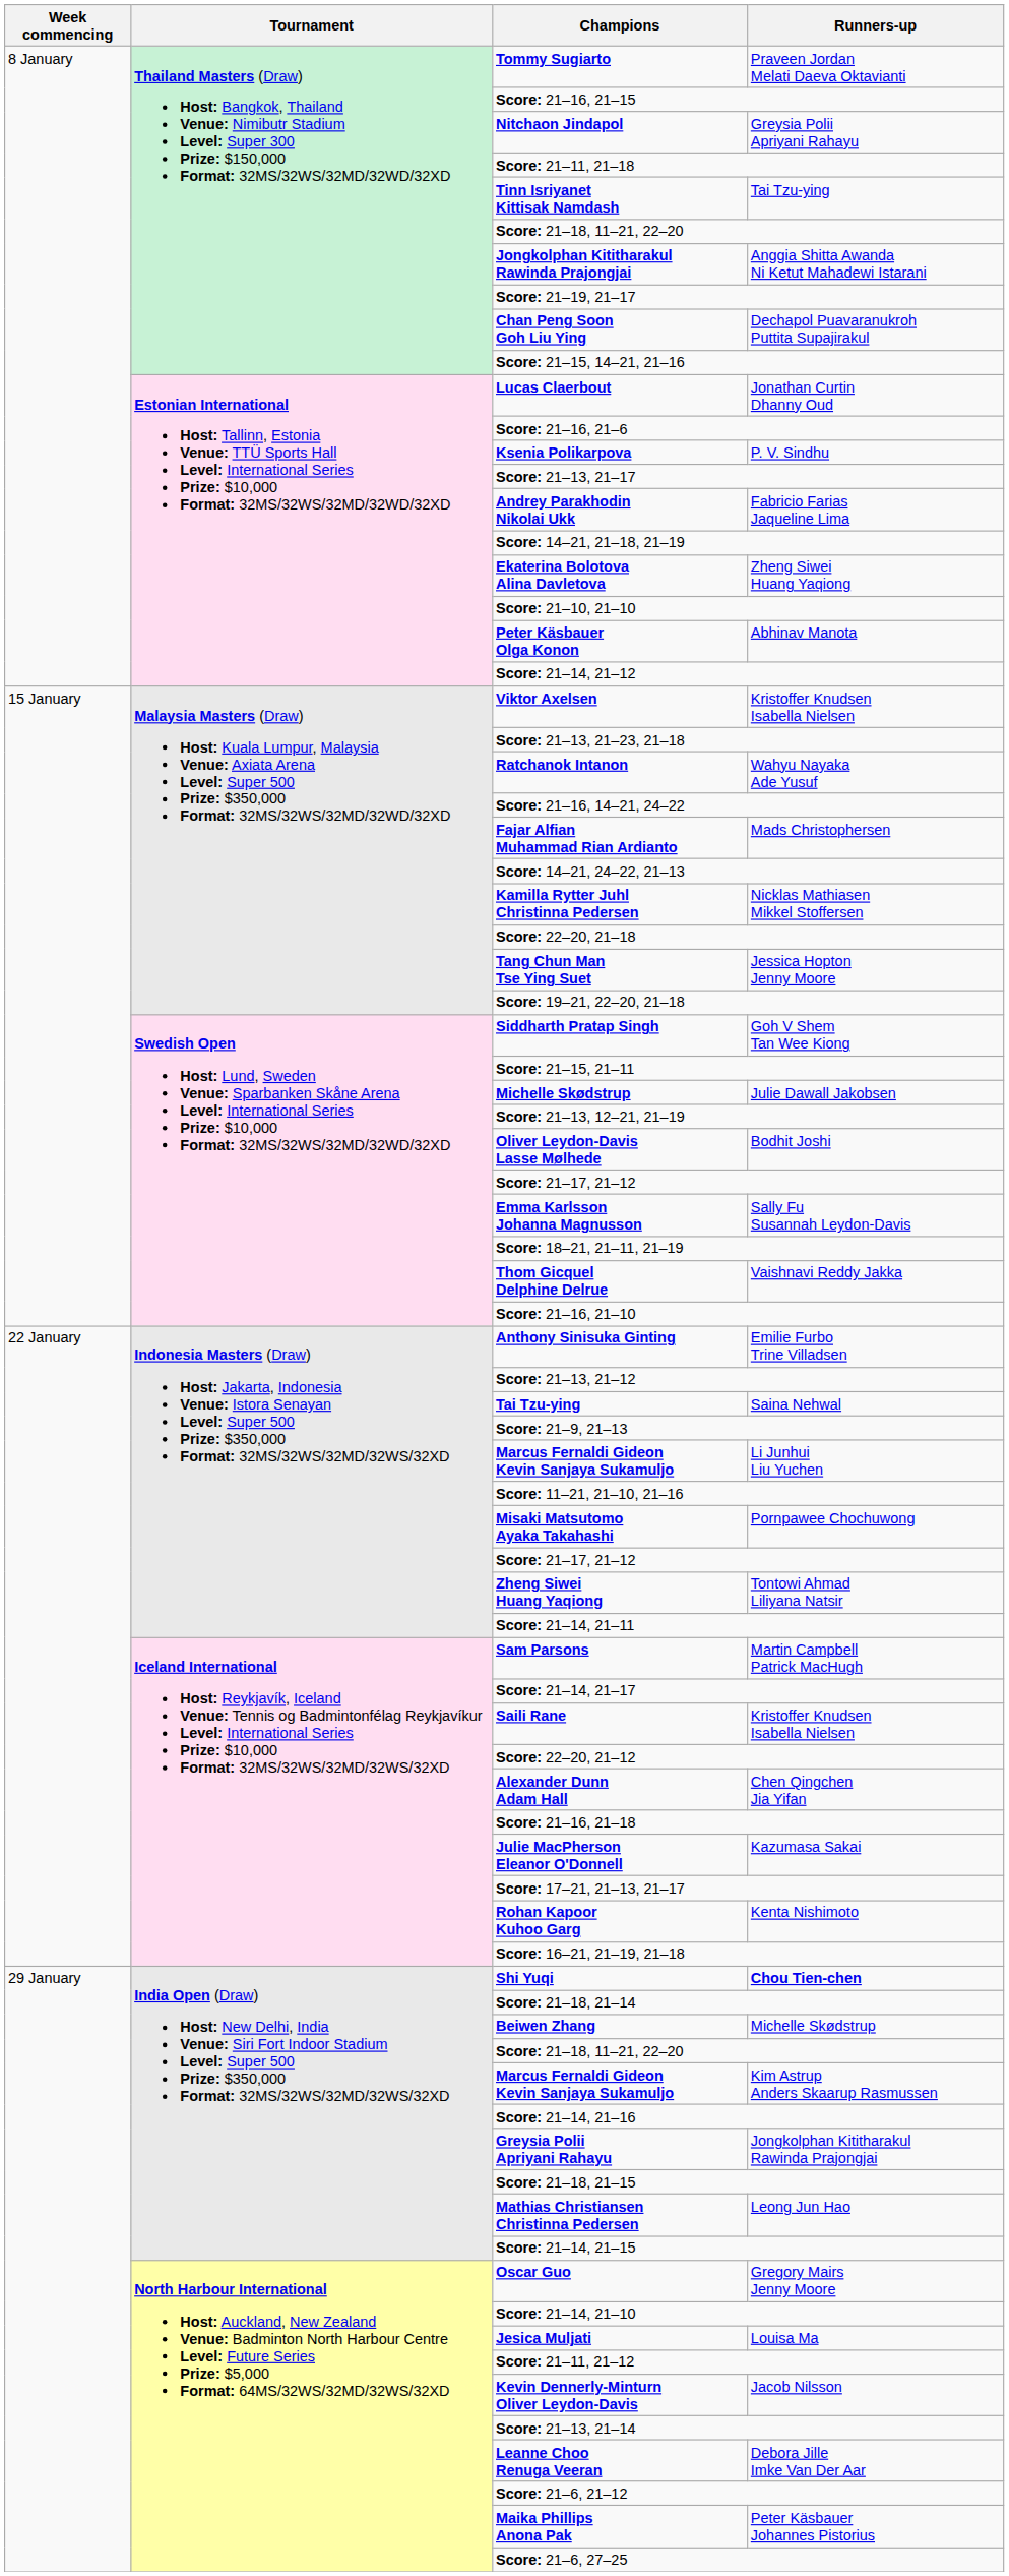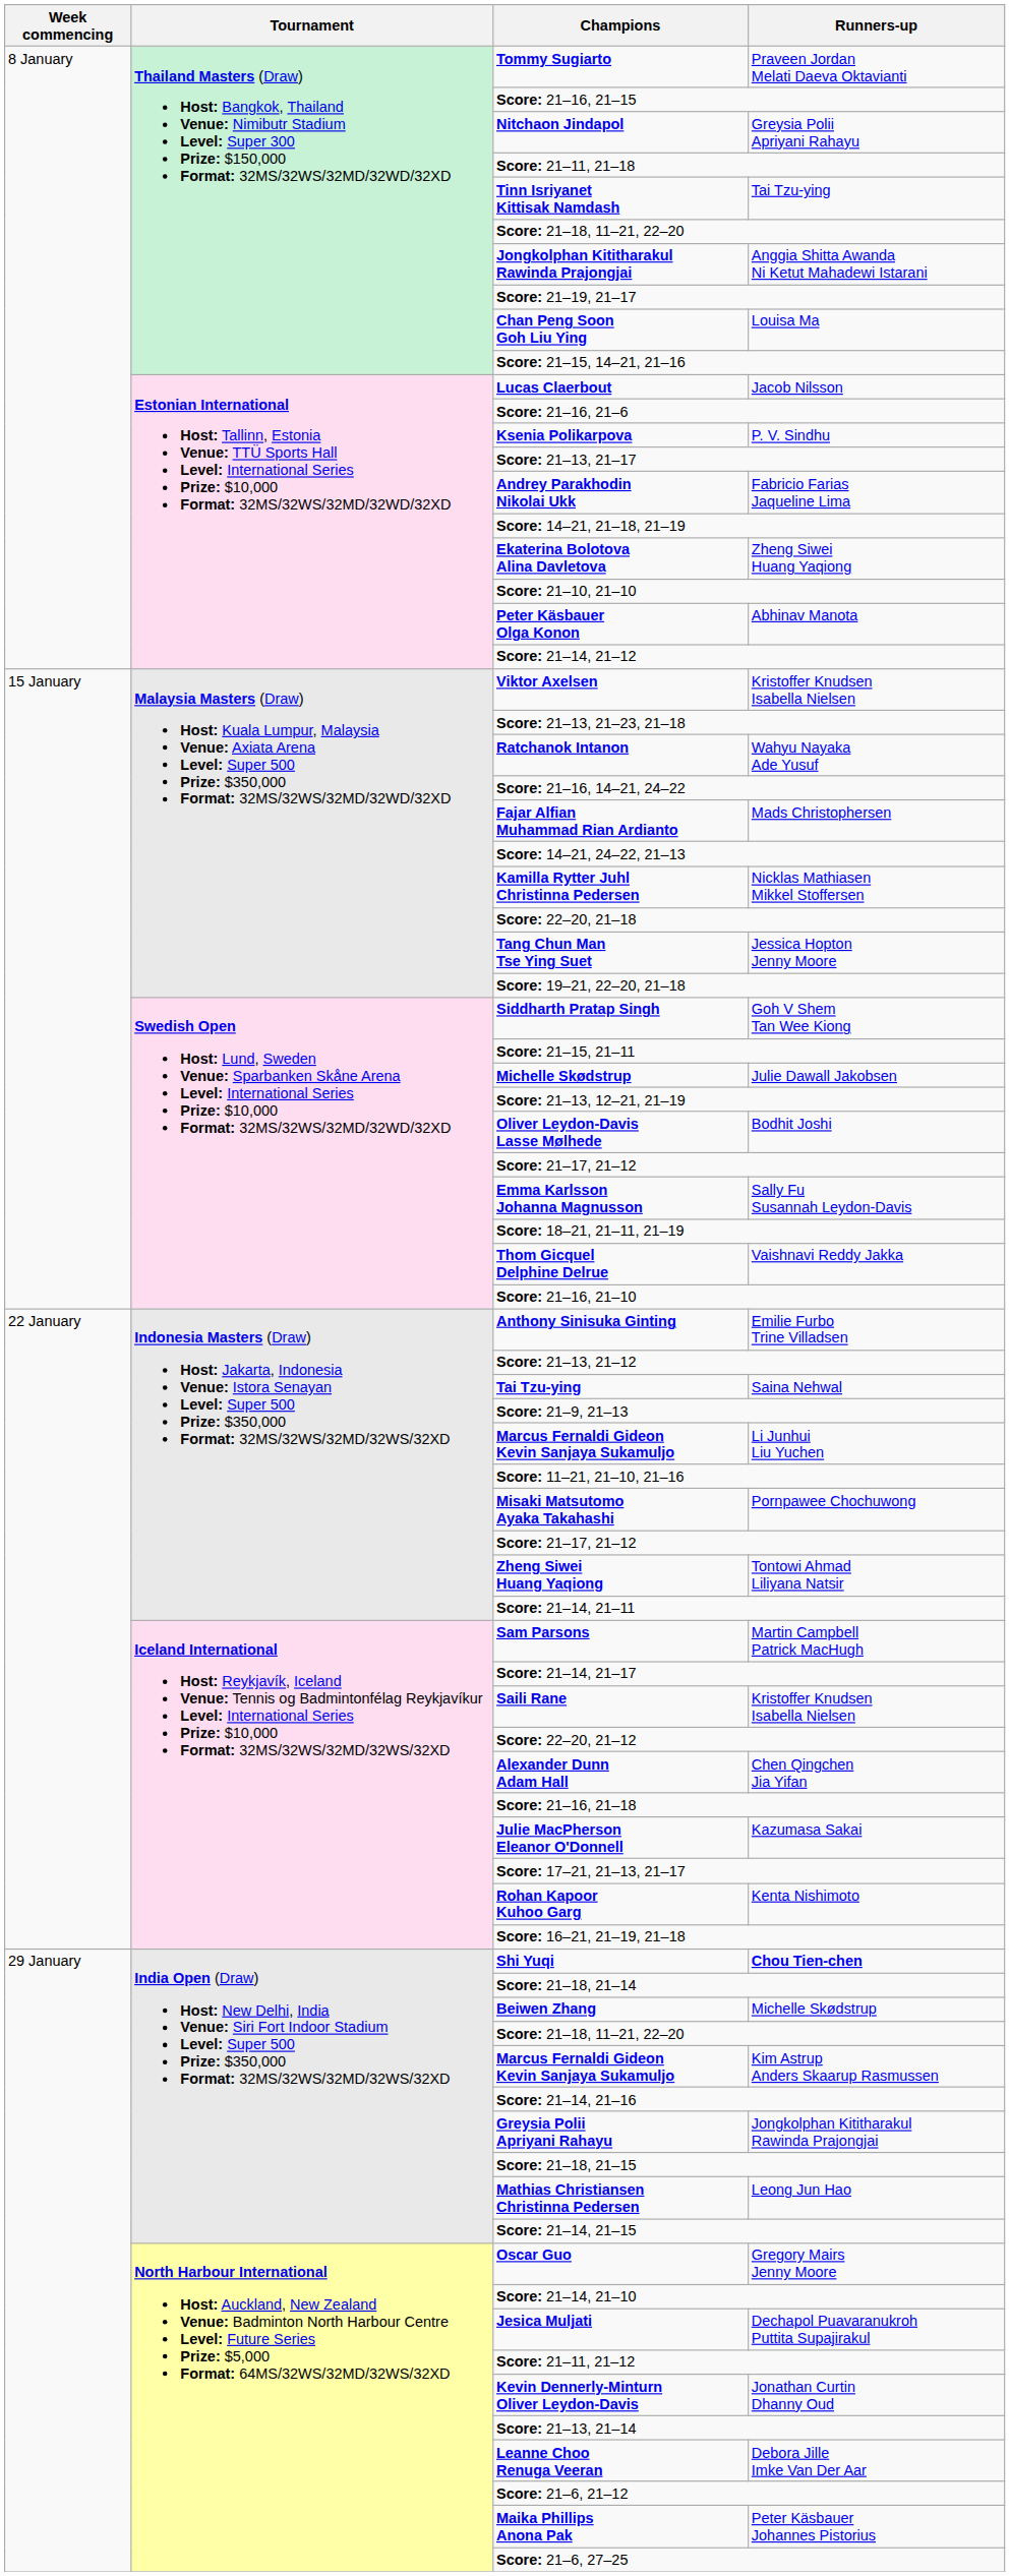Chan Peng Soon Goh Liu Ying | Runners-up: Dechapol Puavaranukroh Puttita Supajirakul -> Louisa Ma
Lucas Claerbout | Runners-up: Jonathan Curtin Dhanny Oud -> Jacob Nilsson
Jesica Muljati | Runners-up: Louisa Ma -> Dechapol Puavaranukroh Puttita Supajirakul
Kevin Dennerly-Minturn Oliver Leydon-Davis | Runners-up: Jacob Nilsson -> Jonathan Curtin Dhanny Oud
